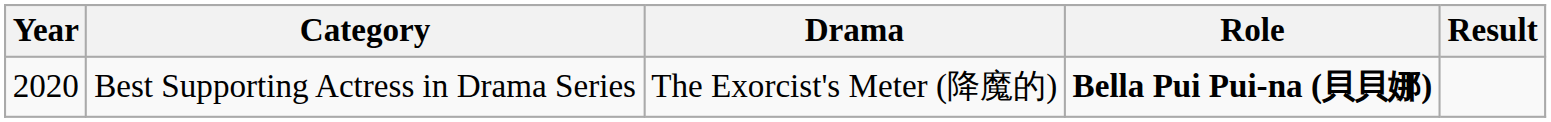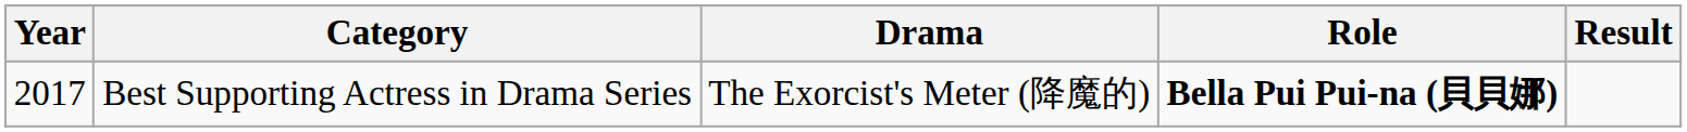Best Supporting Actress in Drama Series | Year: 2020 -> 2017
